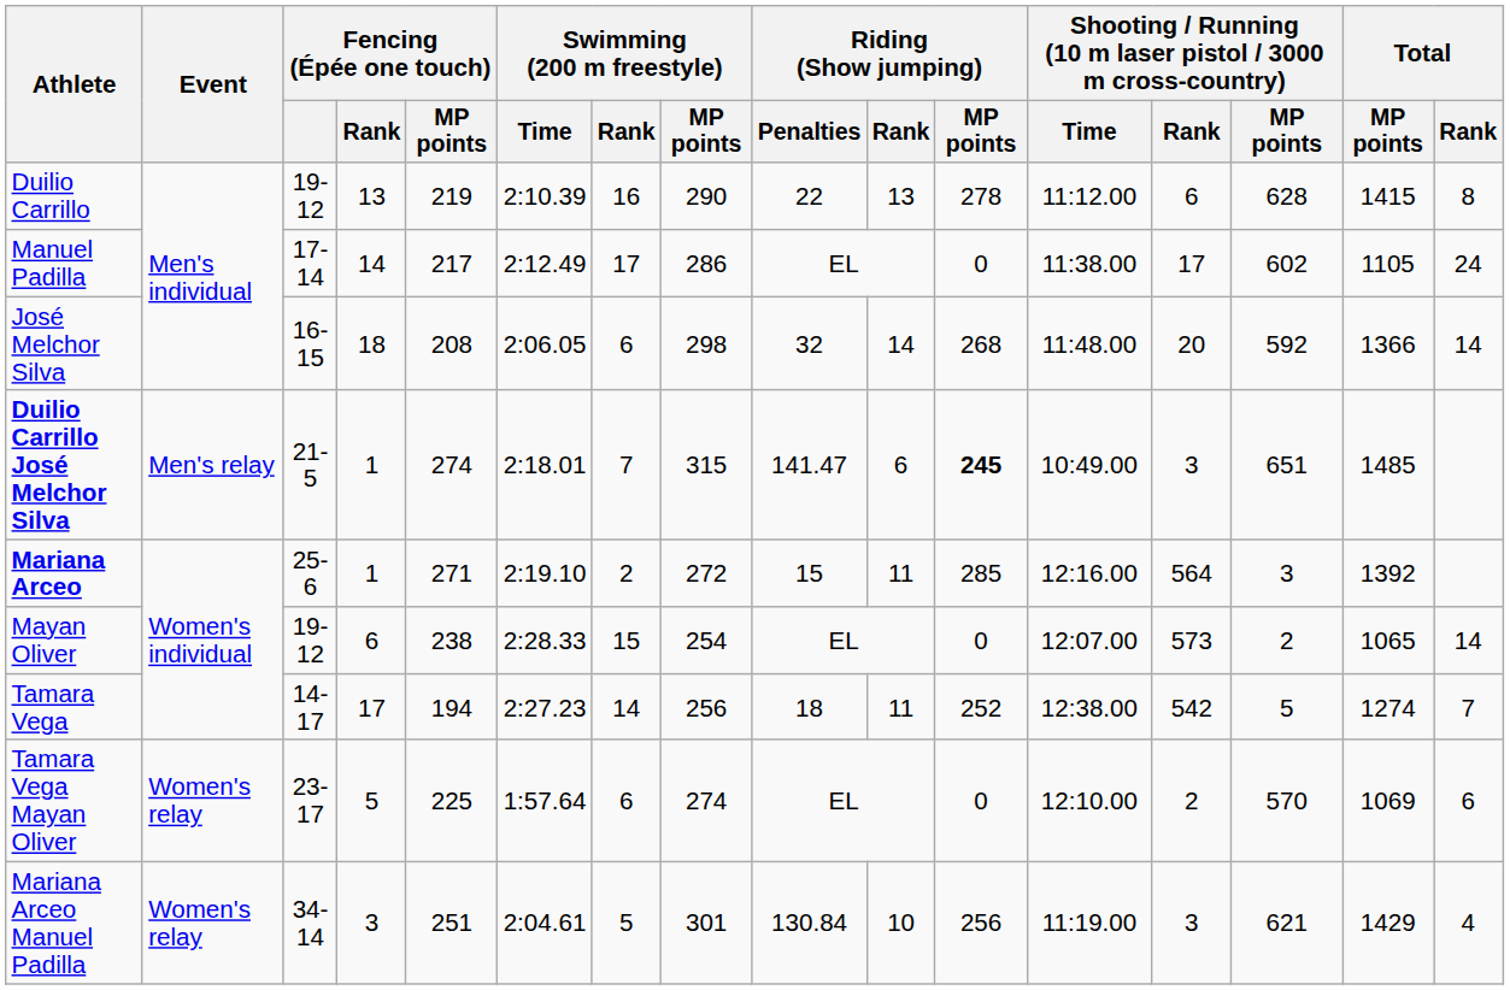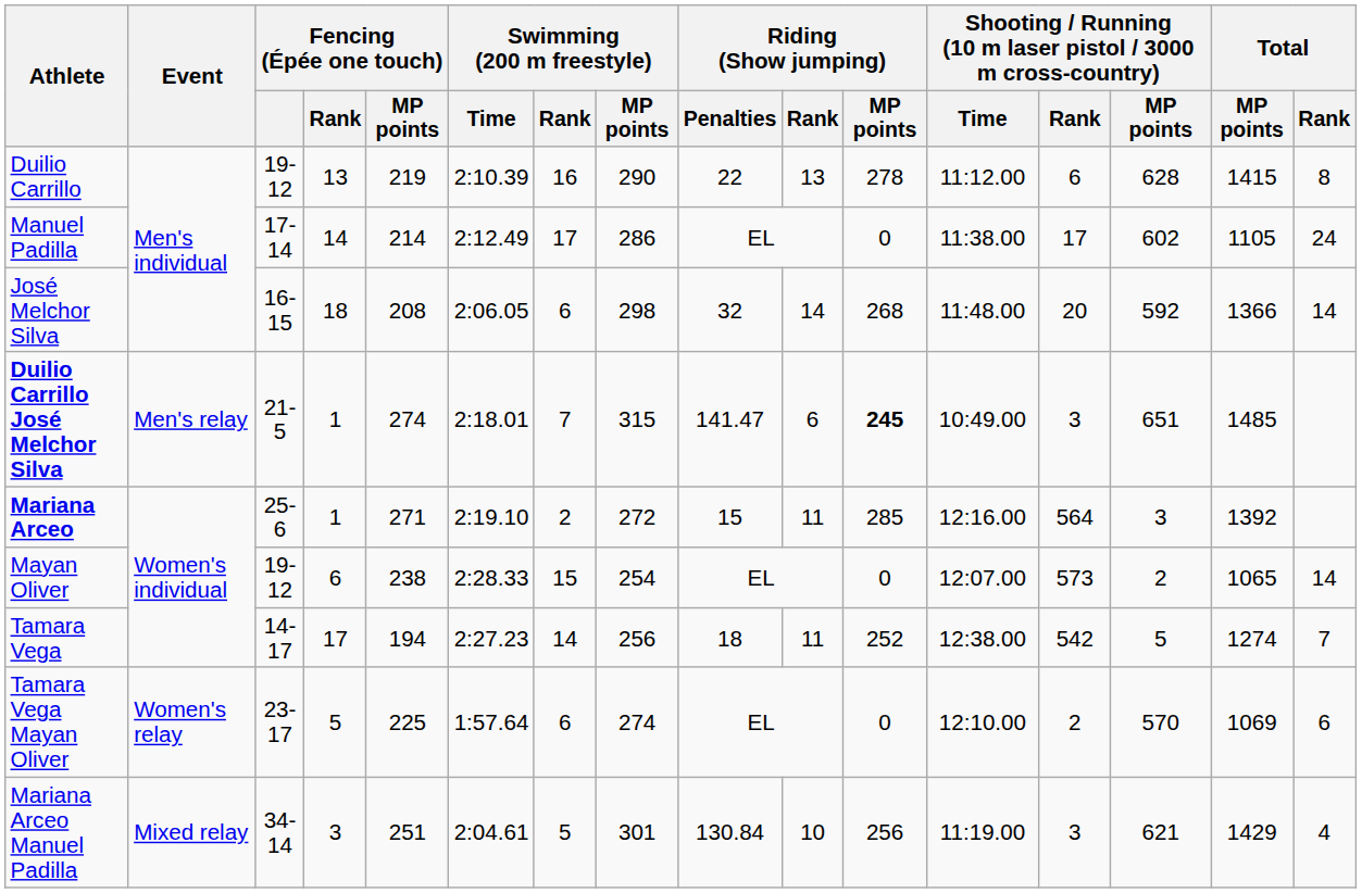Manuel Padilla | Fencing (Épée one touch) / MP points: 217 -> 214
Mariana Arceo Manuel Padilla | Event: Women's relay -> Mixed relay
